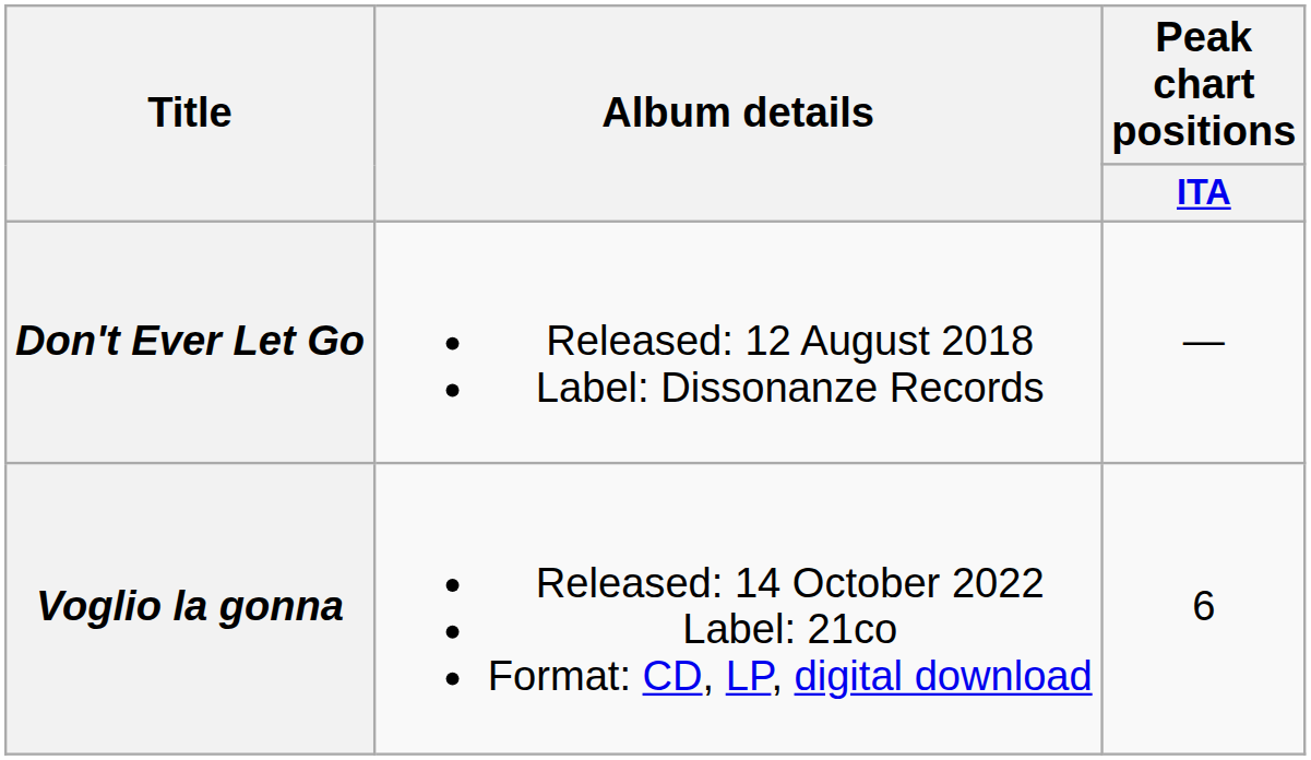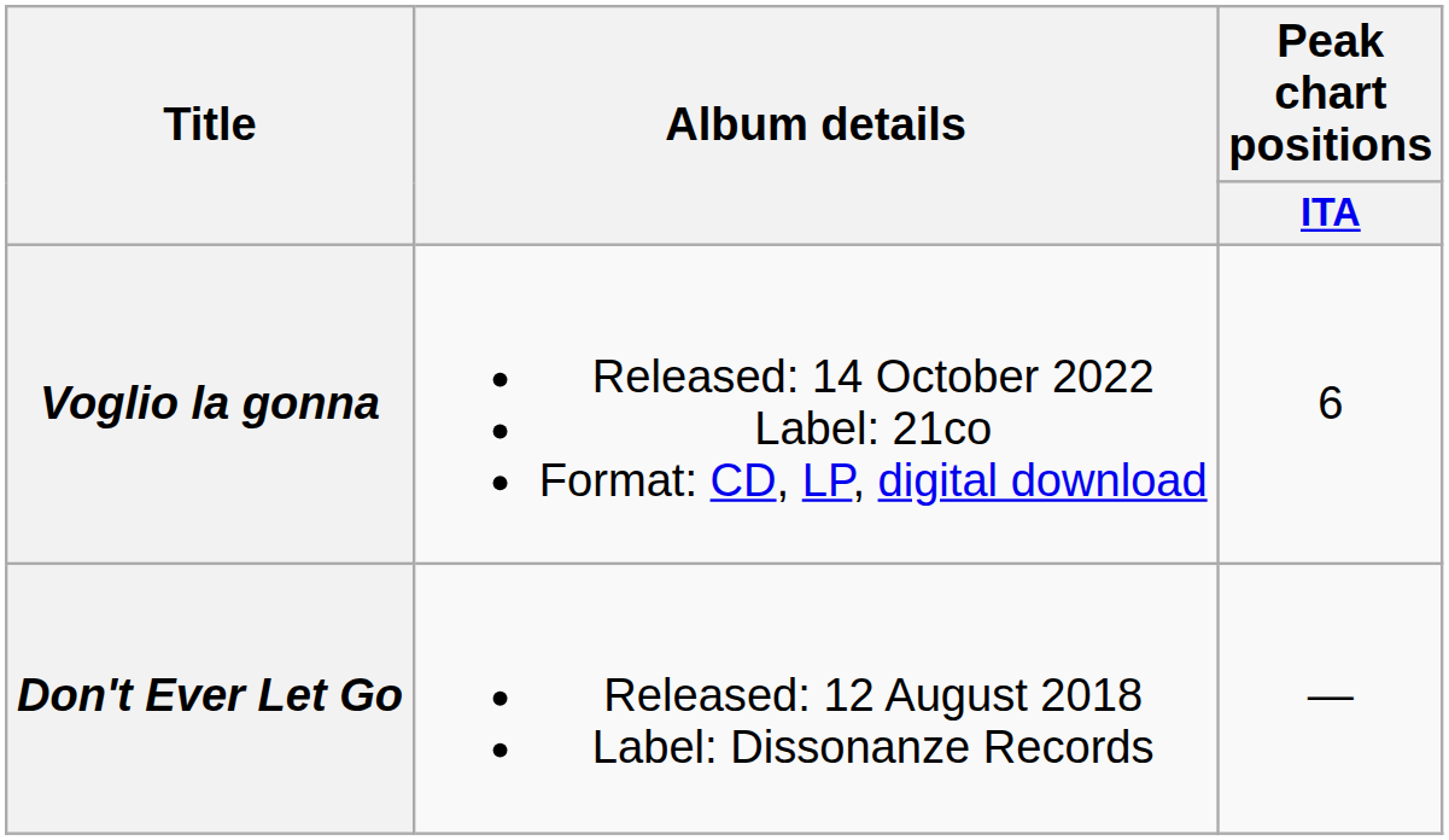rows swapped: Don't Ever Let Go <-> Voglio la gonna
